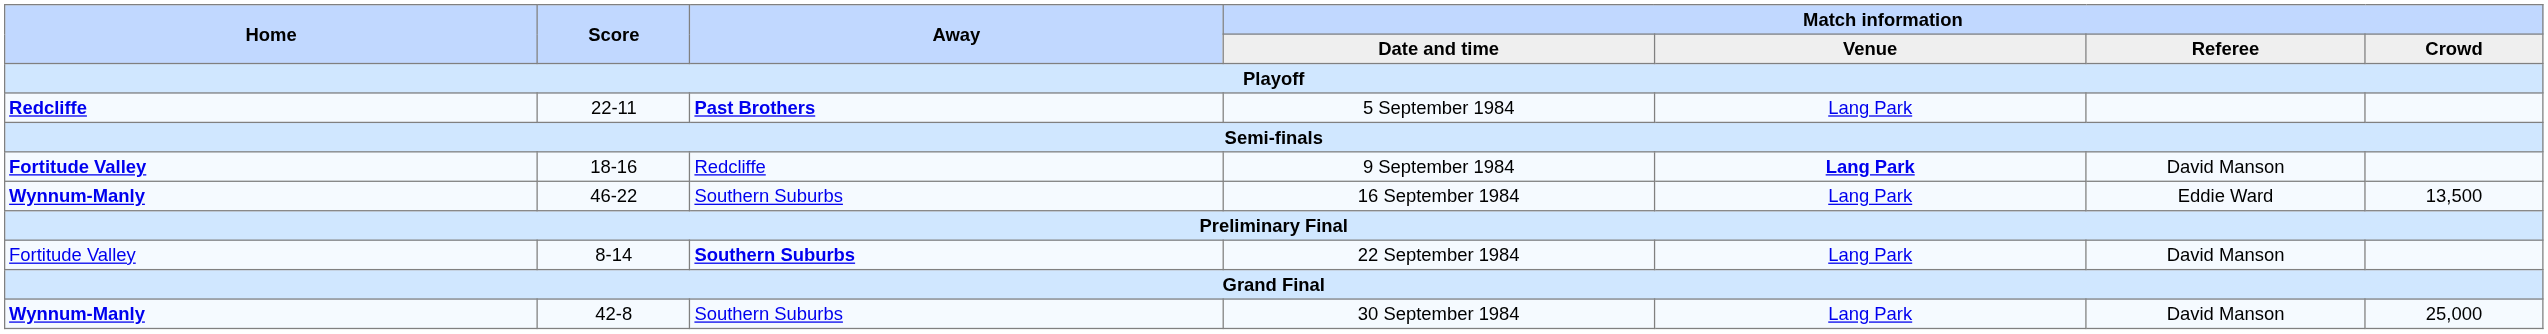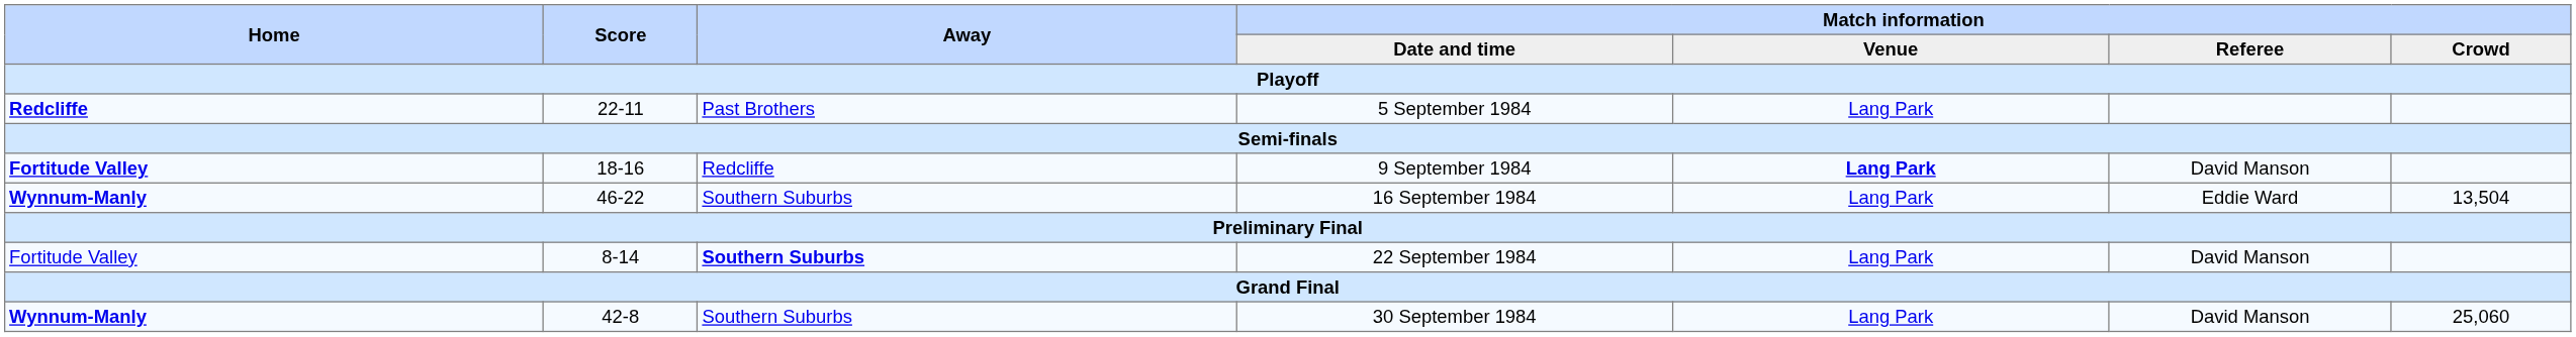5 September 1984 | Away: bold -> normal
16 September 1984 | Match information / Crowd: 13,500 -> 13,504
30 September 1984 | Match information / Crowd: 25,000 -> 25,060
